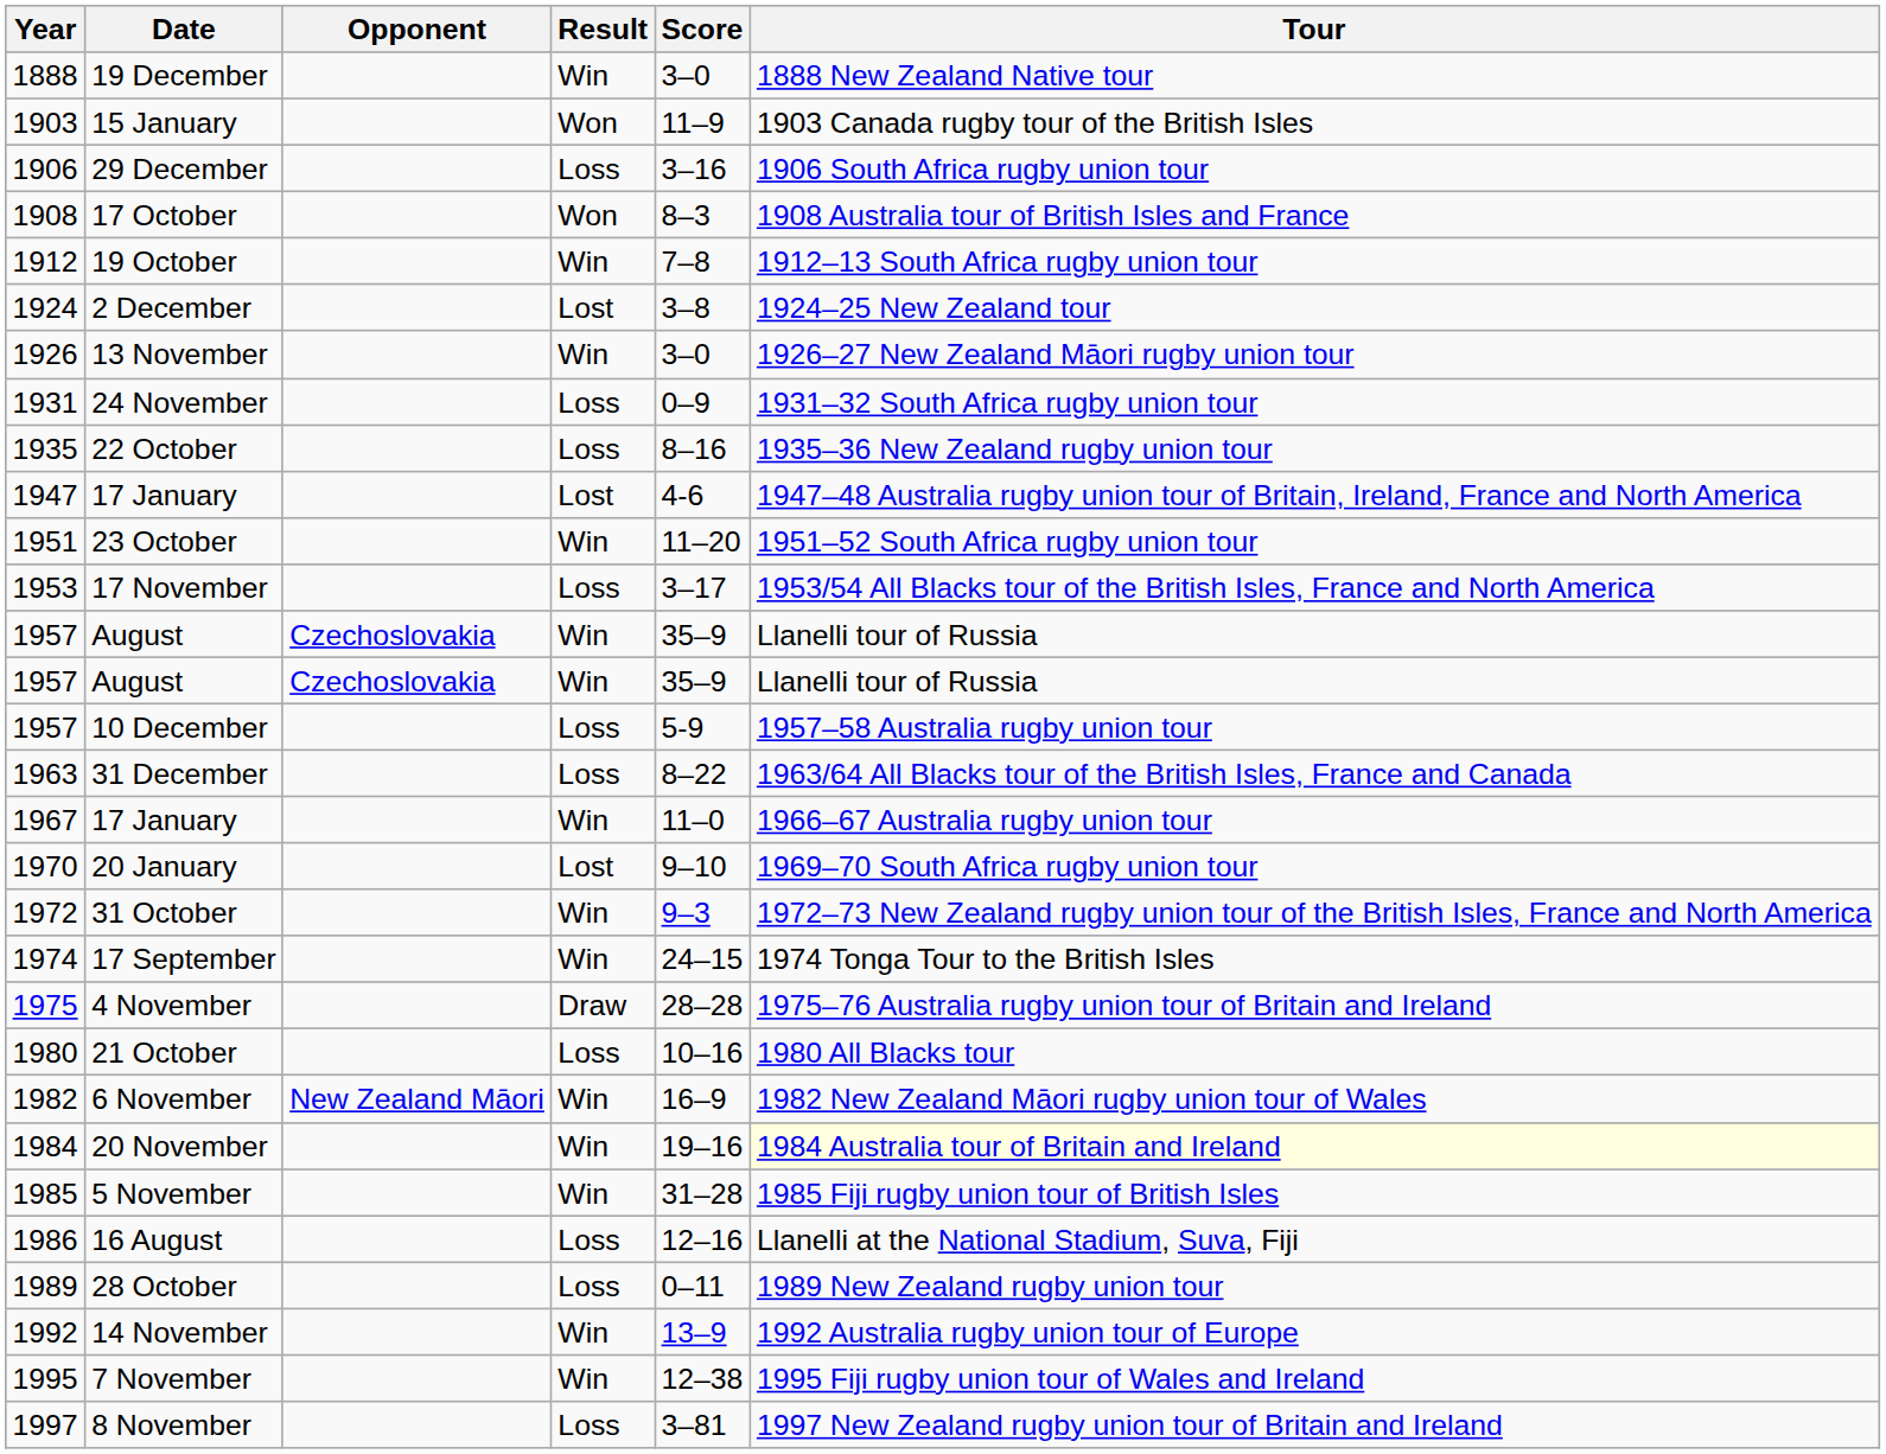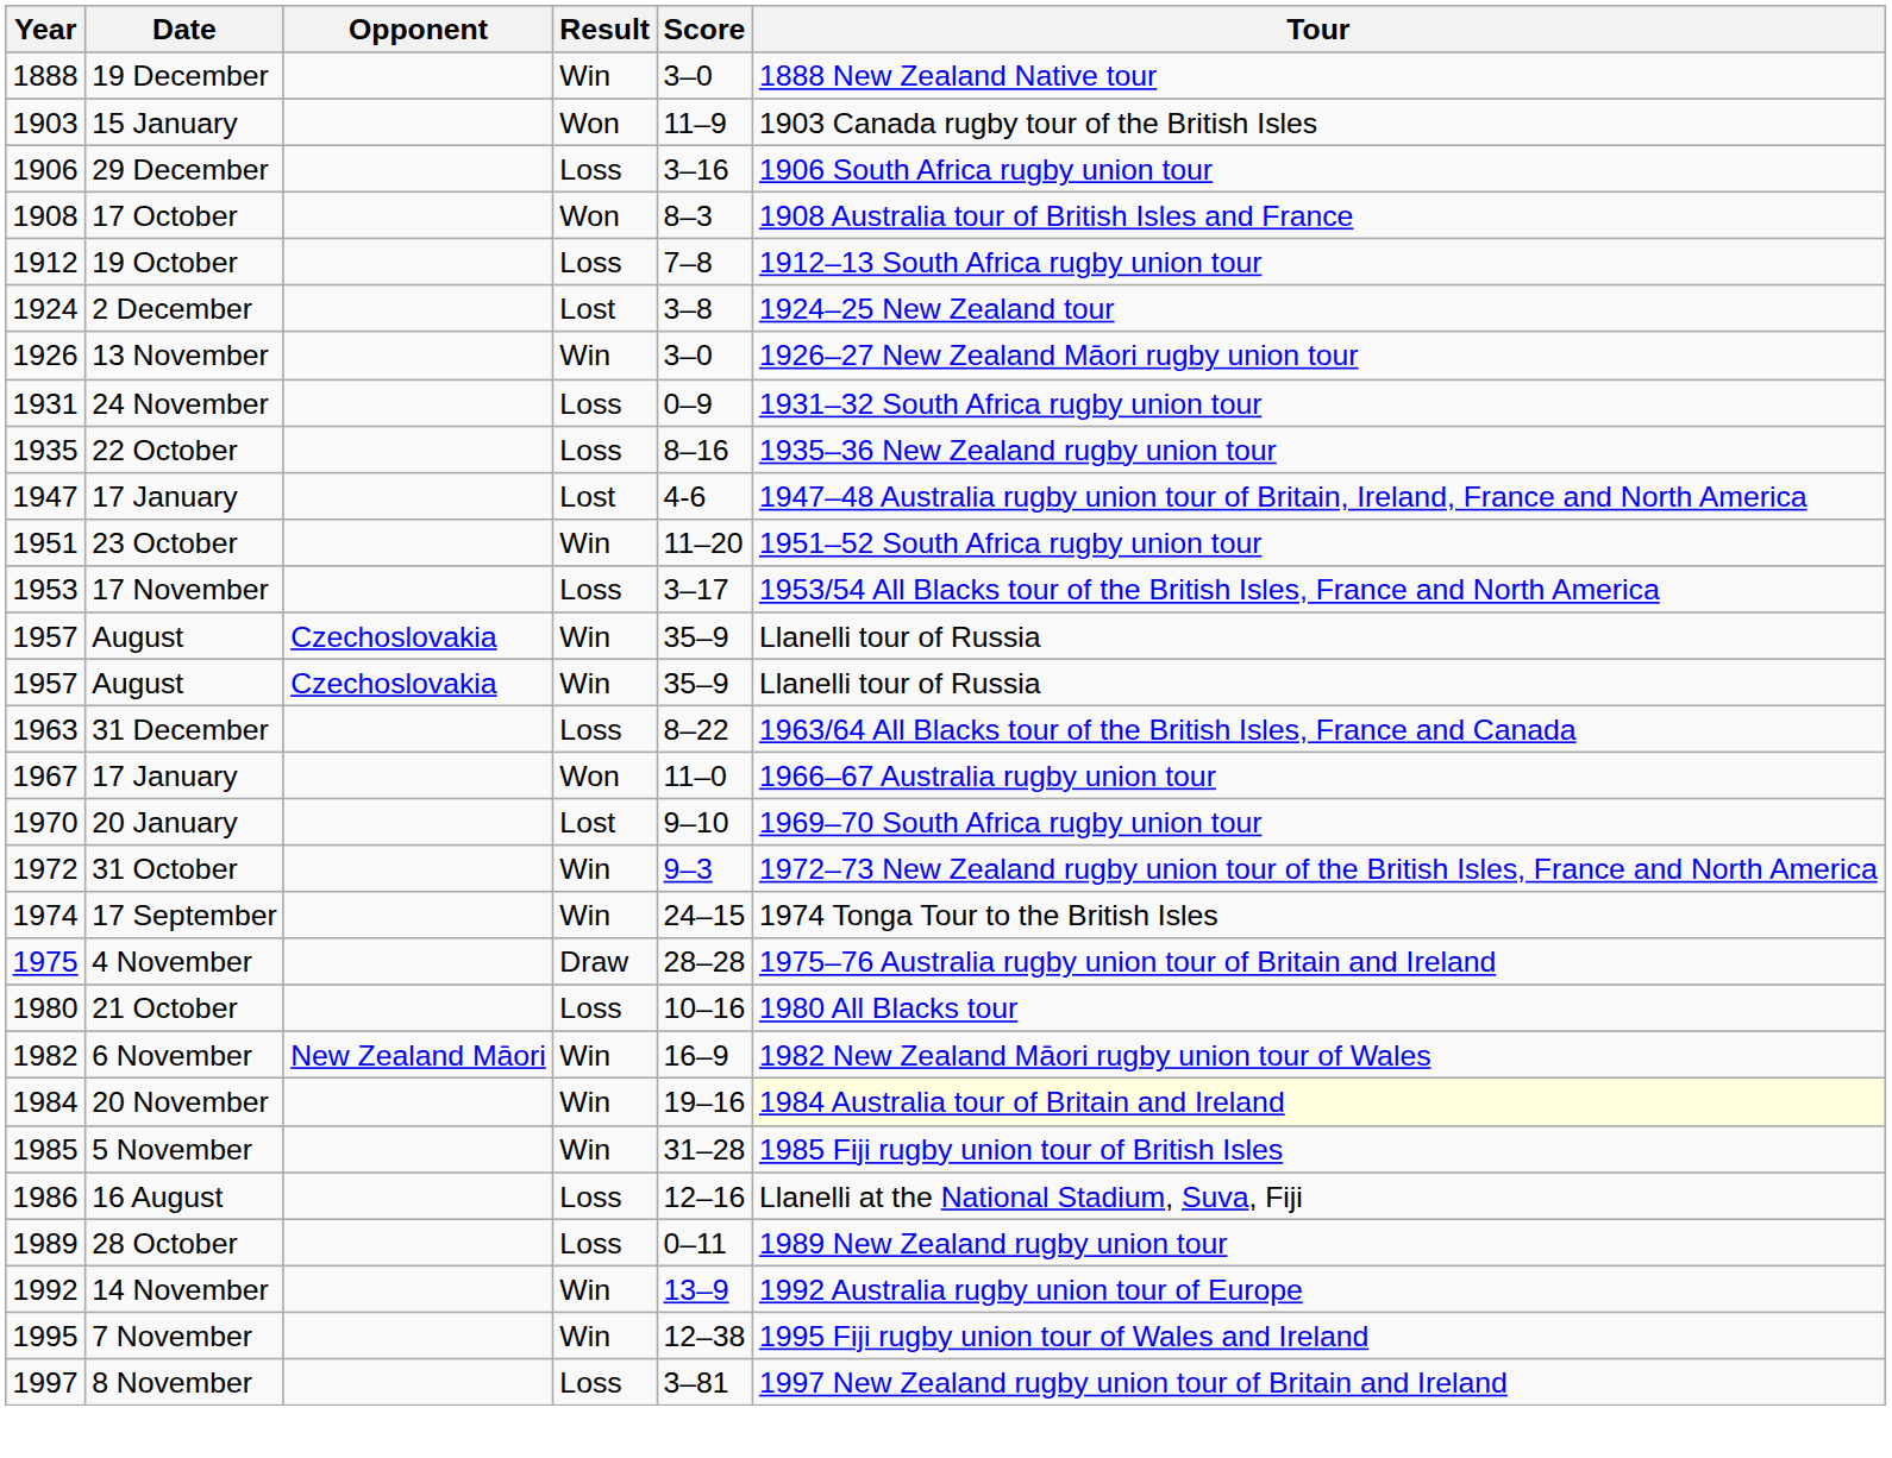19 October | Result: Win -> Loss
- row: 1957 | 10 December | Loss | 5-9 | 1957–58 Australia rugby union tour
1967 / 17 January | Result: Win -> Won
